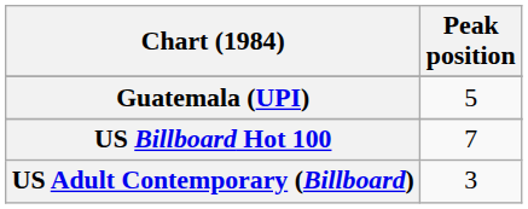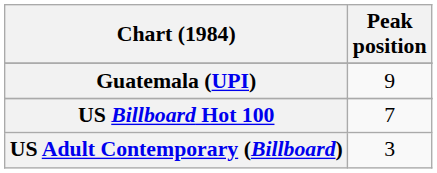Guatemala (UPI) | Peak position: 5 -> 9
